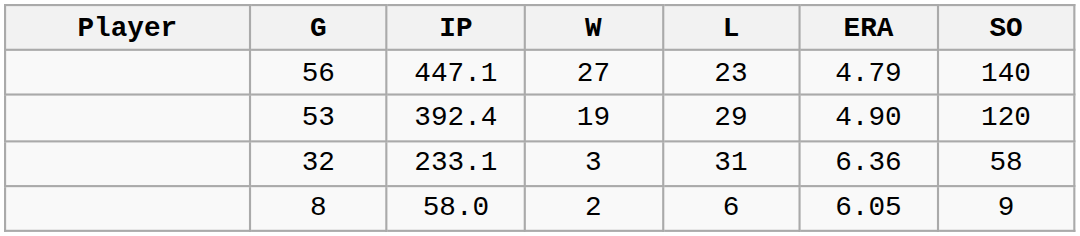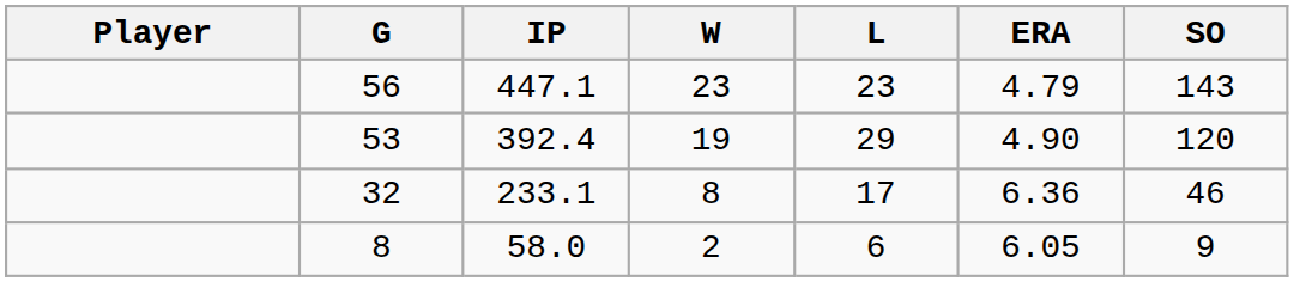56 | W: 27 -> 23
56 | SO: 140 -> 143
32 | W: 3 -> 8
32 | L: 31 -> 17
32 | SO: 58 -> 46
